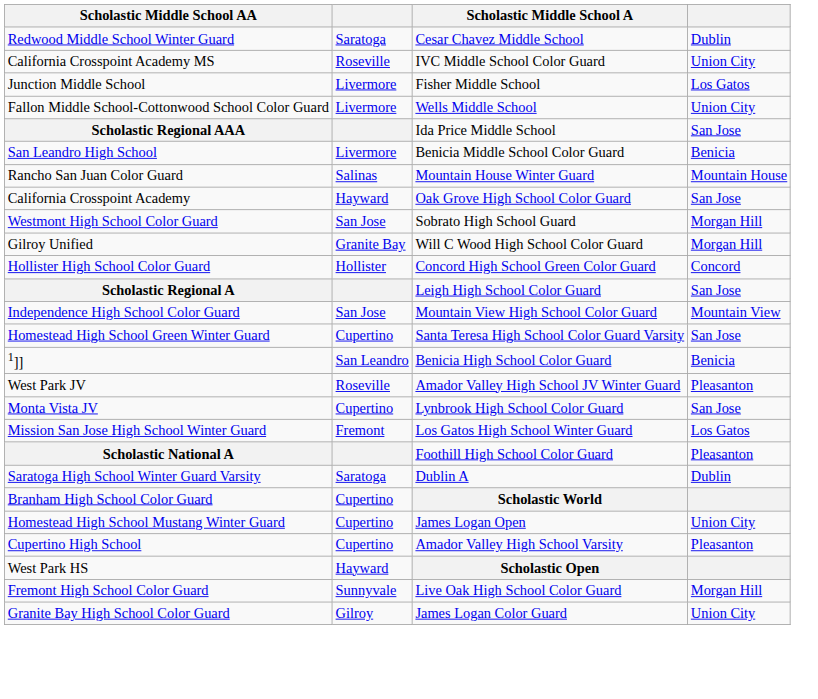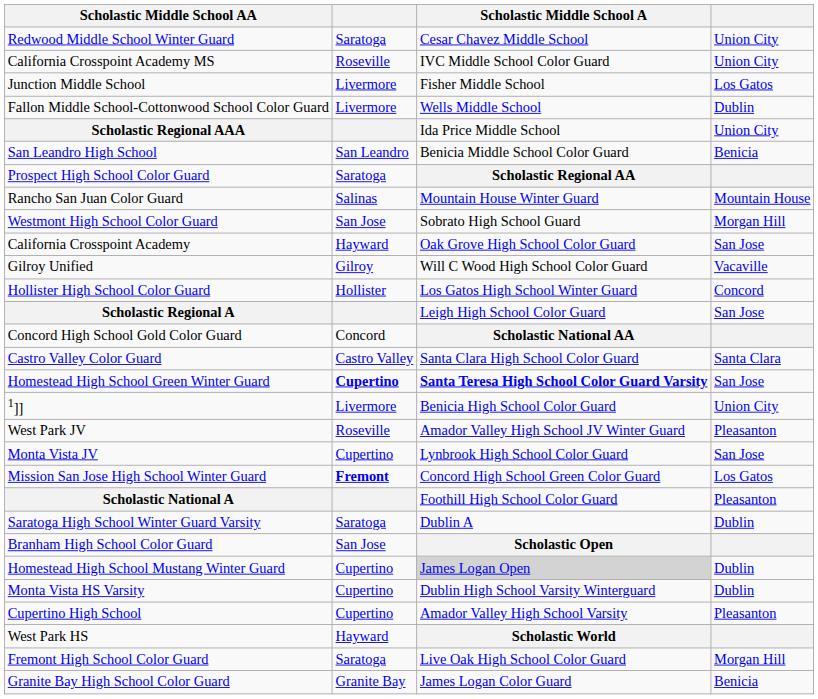Redwood Middle School Winter Guard | column 4: Dublin -> Union City
Fallon Middle School-Cottonwood School Color Guard | column 4: Union City -> Dublin
Scholastic Regional AAA | column 4: San Jose -> Union City
San Leandro High School | column 2: Livermore -> San Leandro
+ row: Prospect High School Color Guard | Saratoga | Scholastic Regional AA
rows swapped: California Crosspoint Academy <-> Westmont High School Color Guard
Gilroy Unified | column 2: Granite Bay -> Gilroy
Gilroy Unified | column 4: Morgan Hill -> Vacaville
Hollister High School Color Guard | Scholastic Middle School A: Concord High School Green Color Guard -> Los Gatos High School Winter Guard
+ row: Concord High School Gold Color Guard | Concord | Scholastic National AA
- row: Independence High School Color Guard | San Jose | Mountain View High School Color Guard | Mountain View
+ row: Castro Valley Color Guard | Castro Valley | Santa Clara High School Color Guard | Santa Clara
Homestead High School Green Winter Guard | column 2: normal -> bold
Homestead High School Green Winter Guard | Scholastic Middle School A: normal -> bold
1]] | column 2: San Leandro -> Livermore
1]] | column 4: Benicia -> Union City
Mission San Jose High School Winter Guard | column 2: normal -> bold
Mission San Jose High School Winter Guard | Scholastic Middle School A: Los Gatos High School Winter Guard -> Concord High School Green Color Guard
Branham High School Color Guard | column 2: Cupertino -> San Jose
Branham High School Color Guard | Scholastic Middle School A: Scholastic World -> Scholastic Open
Homestead High School Mustang Winter Guard | Scholastic Middle School A: no background -> lightgrey background
Homestead High School Mustang Winter Guard | column 4: Union City -> Dublin
+ row: Monta Vista HS Varsity | Cupertino | Dublin High School Varsity Winterguard | Dublin
West Park HS | Scholastic Middle School A: Scholastic Open -> Scholastic World
Fremont High School Color Guard | column 2: Sunnyvale -> Saratoga
Granite Bay High School Color Guard | column 2: Gilroy -> Granite Bay
Granite Bay High School Color Guard | column 4: Union City -> Benicia
